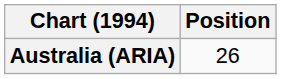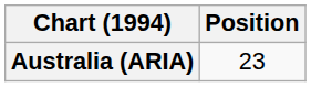Australia (ARIA) | Position: 26 -> 23
